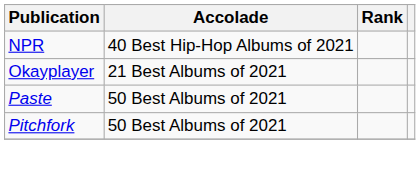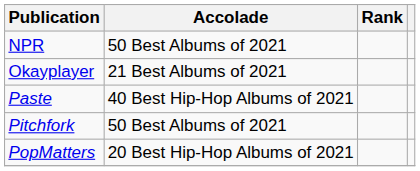NPR | Accolade: 40 Best Hip-Hop Albums of 2021 -> 50 Best Albums of 2021
Paste | Accolade: 50 Best Albums of 2021 -> 40 Best Hip-Hop Albums of 2021
+ row: PopMatters | 20 Best Hip-Hop Albums of 2021
